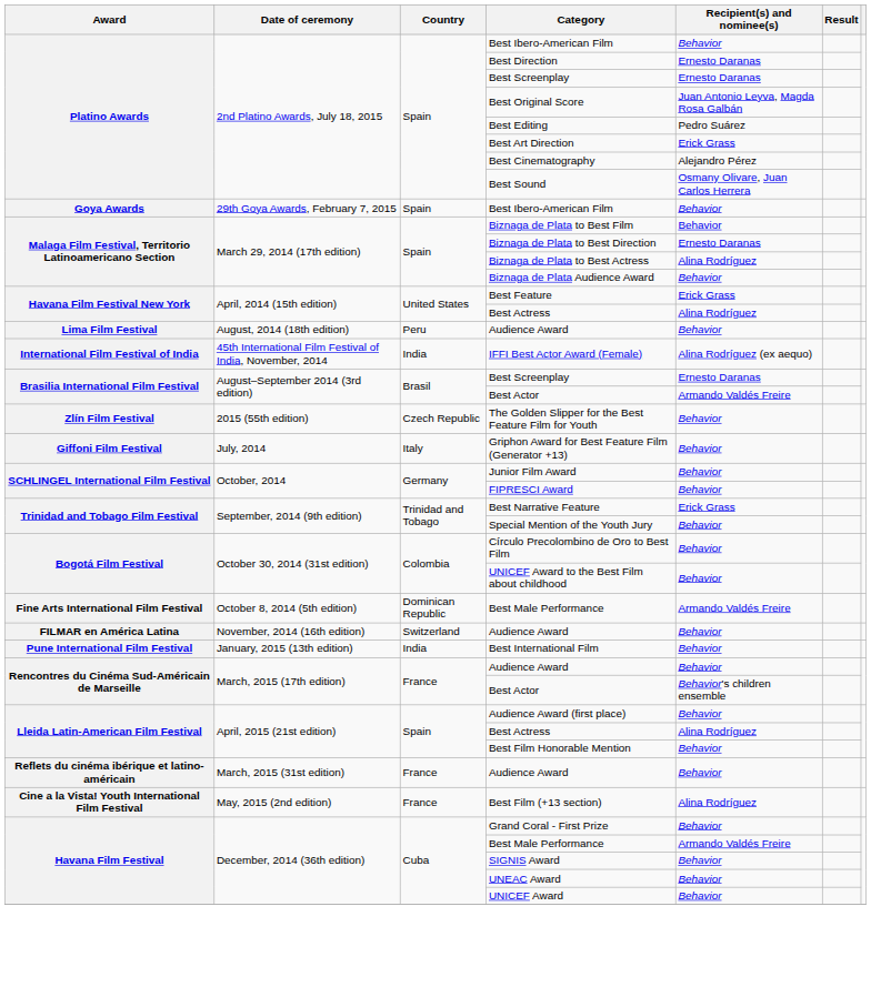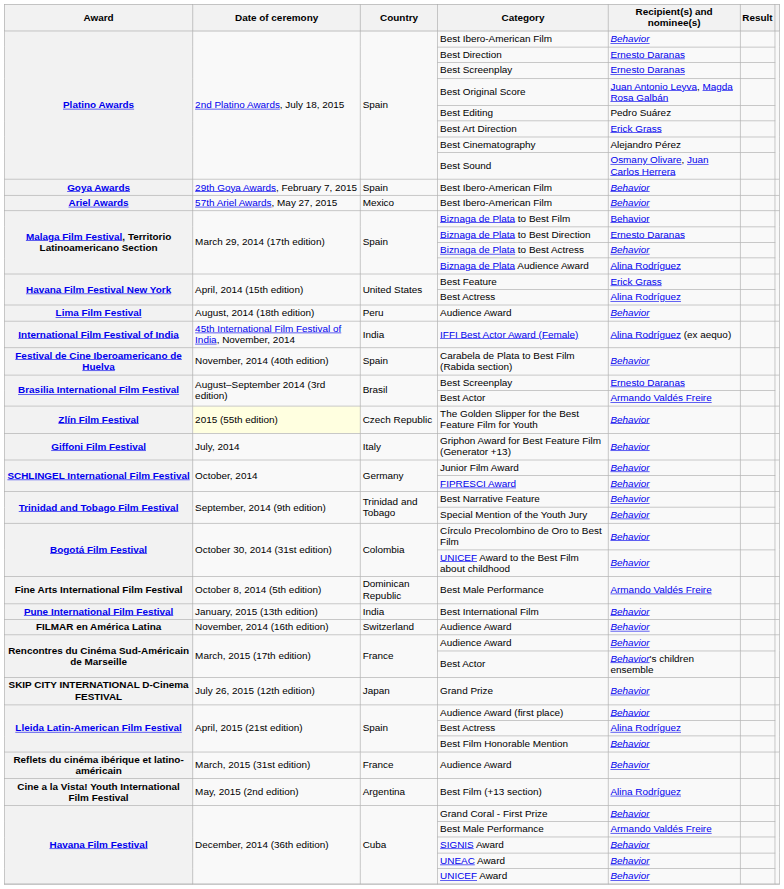+ row: Ariel Awards | 57th Ariel Awards, May 27, 2015 | Mexico | Best Ibero-American Film | Behavior
Biznaga de Plata to Best Actress | Recipient(s) and nominee(s): Alina Rodríguez -> Behavior
Biznaga de Plata Audience Award | Recipient(s) and nominee(s): Behavior -> Alina Rodríguez
+ row: Festival de Cine Iberoamericano de Huelva | November, 2014 (40th edition) | Spain | Carabela de Plata to Best Film (Rabida section) | Behavior
The Golden Slipper for the Best Feature Film for Youth | Date of ceremony: no background -> lightyellow background
Best Narrative Feature | Recipient(s) and nominee(s): Erick Grass -> Behavior
rows swapped: FILMAR en América Latina / Audience Award <-> Best International Film
+ row: SKIP CITY INTERNATIONAL D-Cinema FESTIVAL | July 26, 2015 (12th edition) | Japan | Grand Prize | Behavior
Best Film (+13 section) | Country: France -> Argentina
